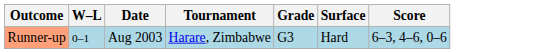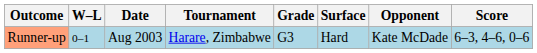+ column: Opponent | Kate McDade
